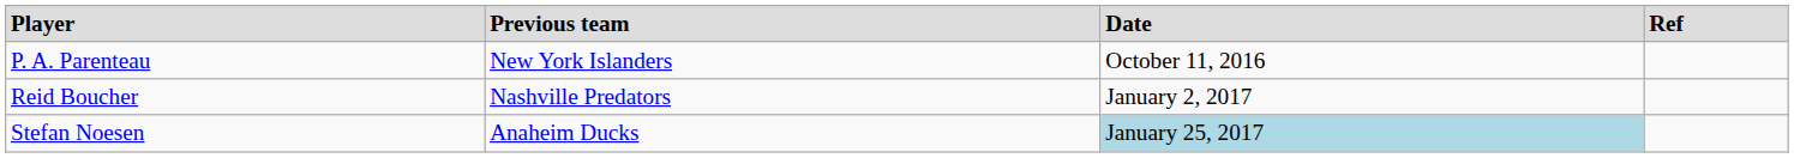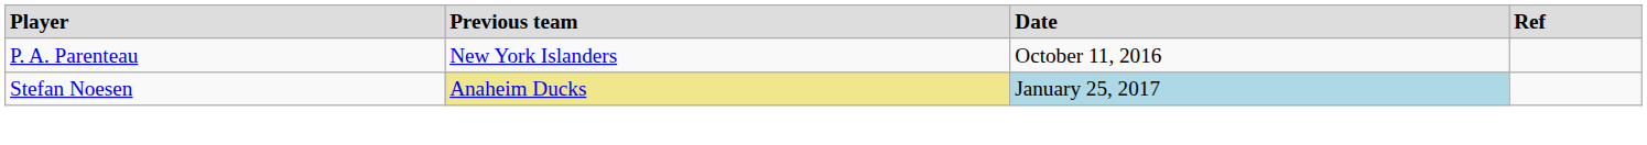- row: Reid Boucher | Nashville Predators | January 2, 2017
Stefan Noesen | Previous team: no background -> khaki background
